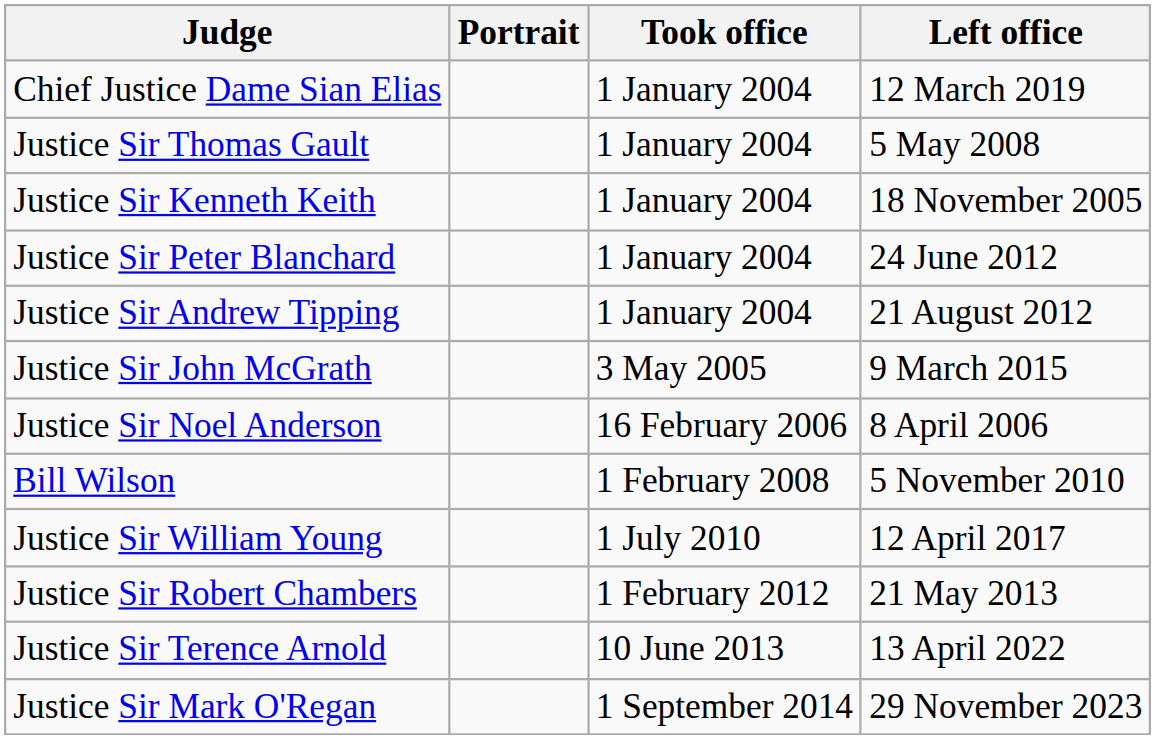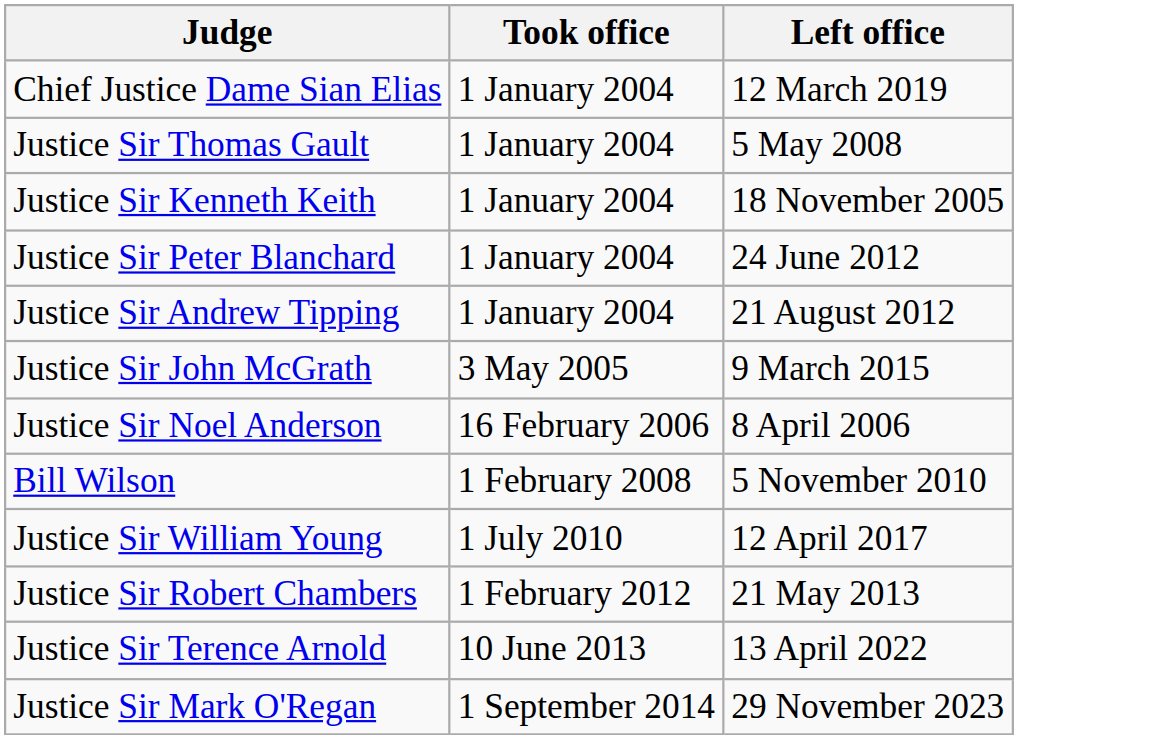- column: Portrait
